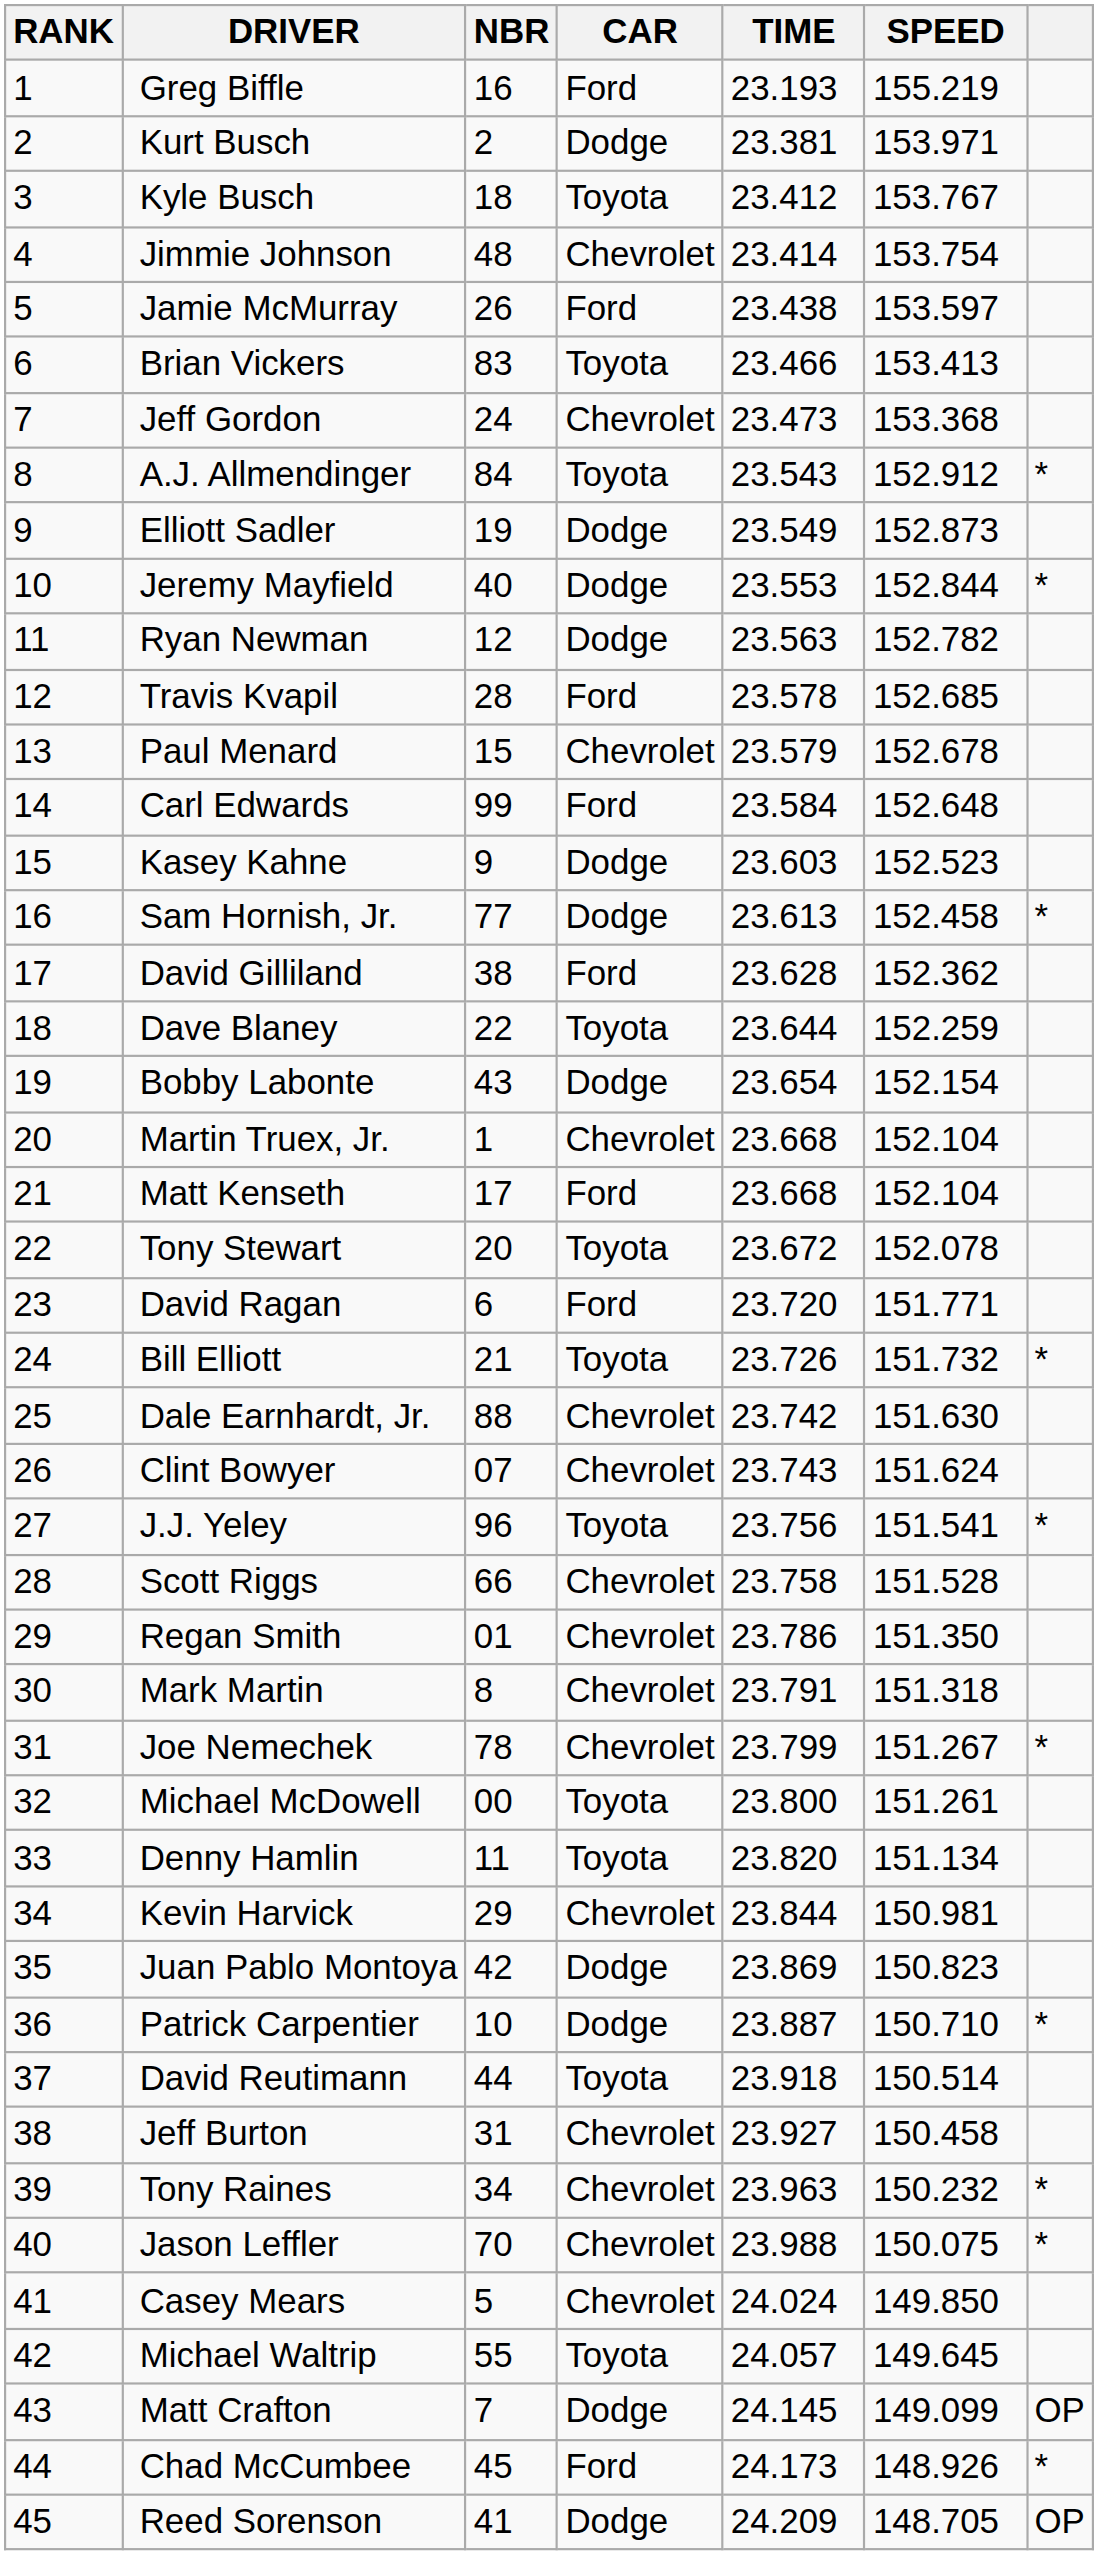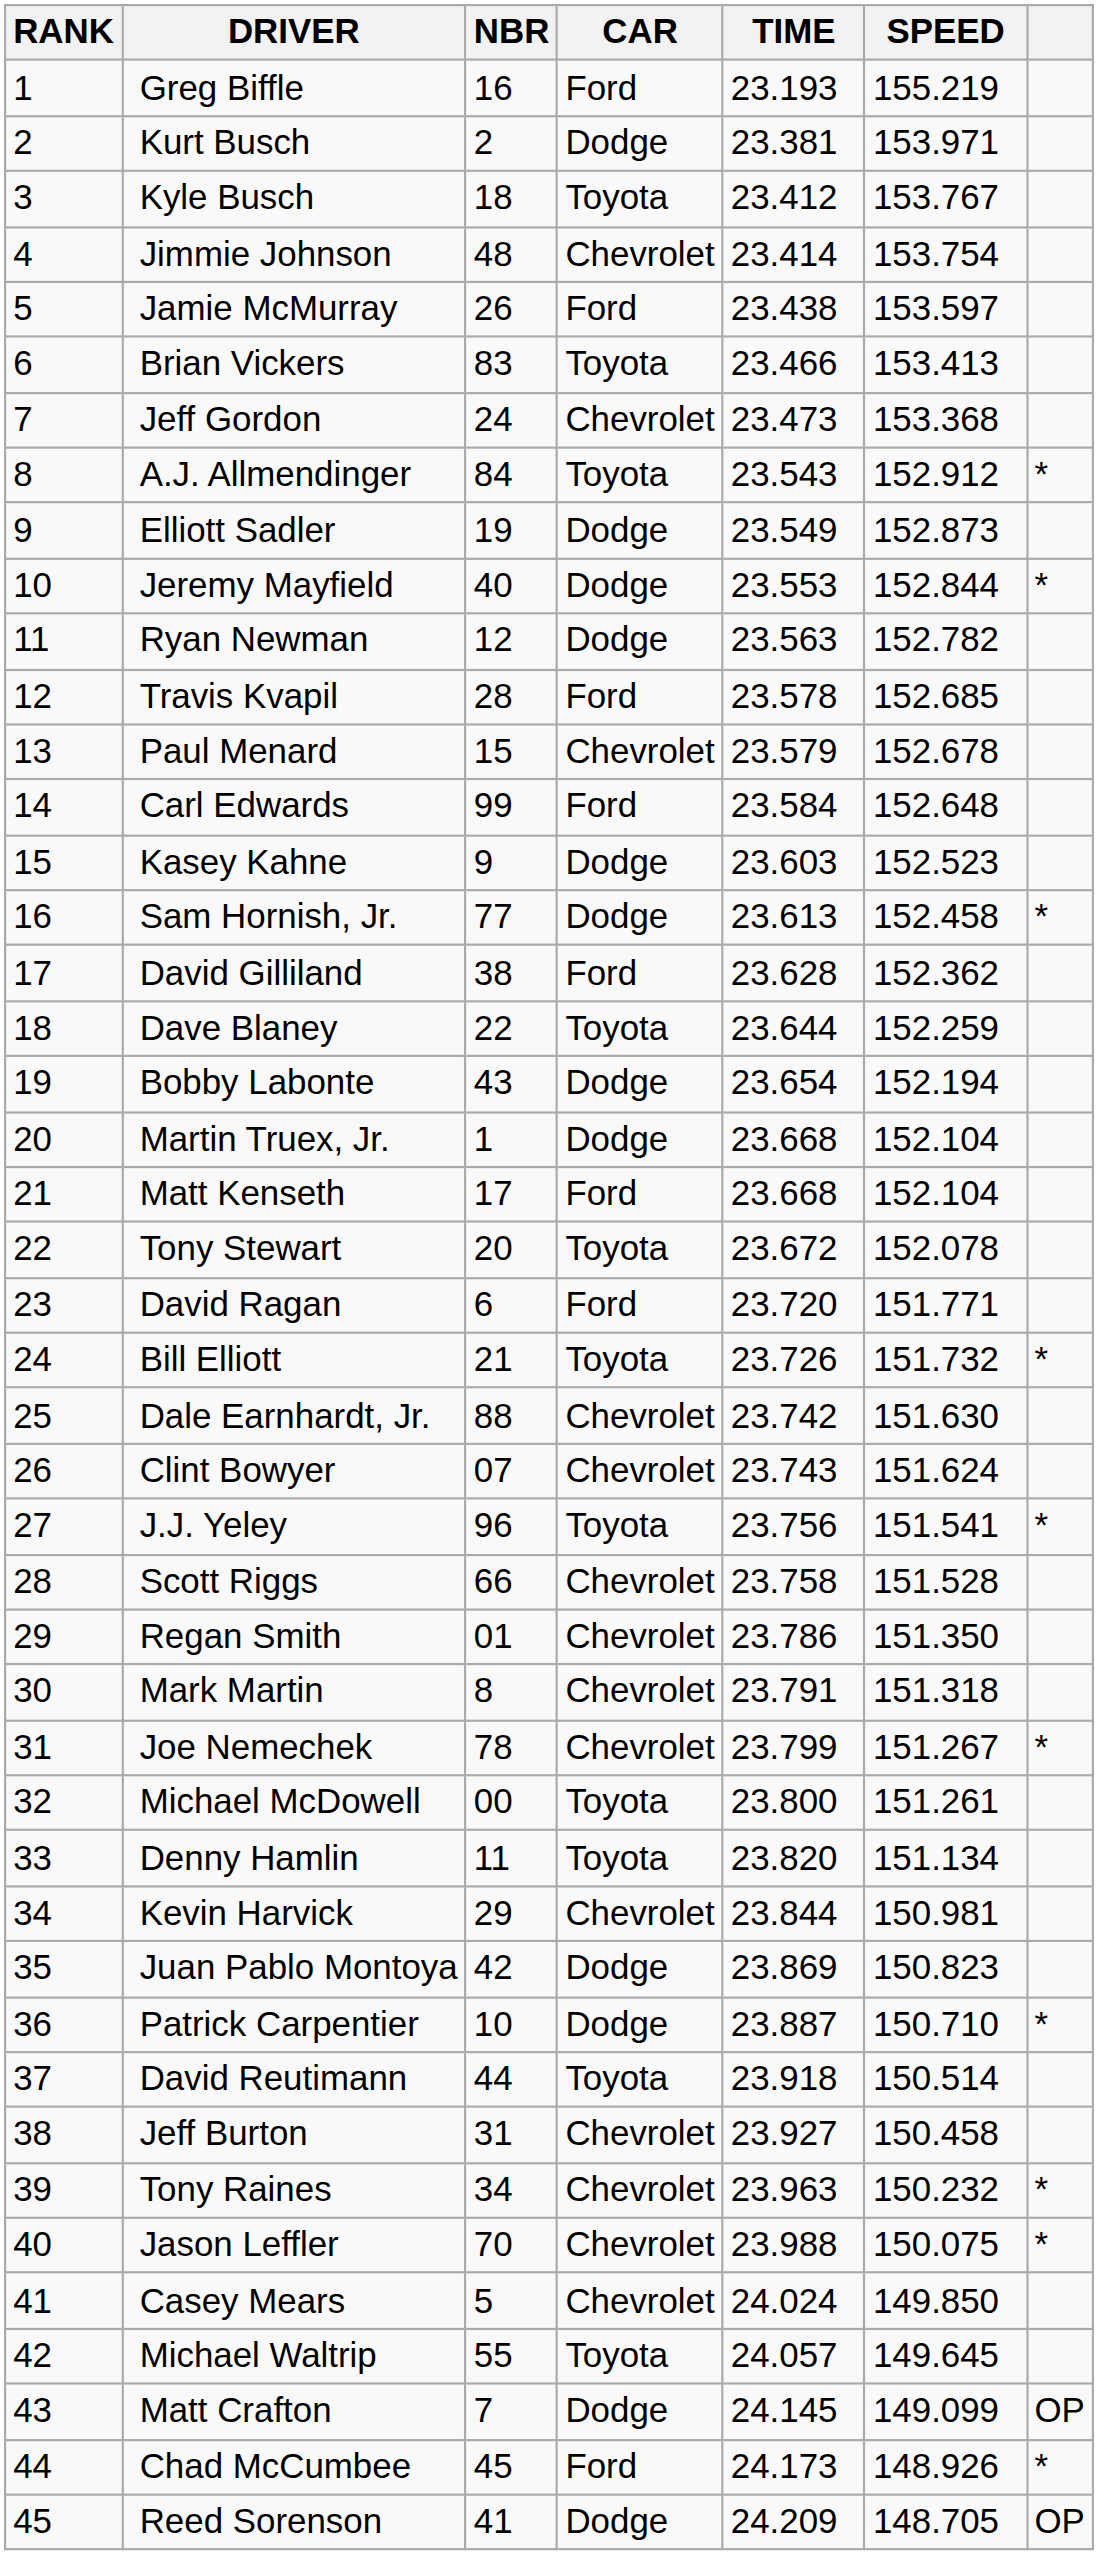Bobby Labonte | SPEED: 152.154 -> 152.194
Martin Truex, Jr. | CAR: Chevrolet -> Dodge
